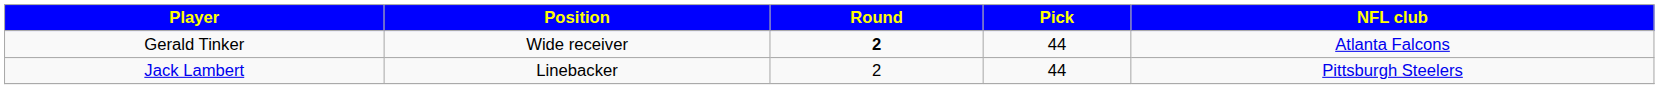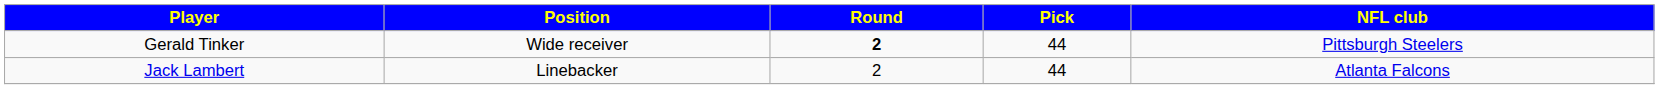Gerald Tinker | NFL club: Atlanta Falcons -> Pittsburgh Steelers
Jack Lambert | NFL club: Pittsburgh Steelers -> Atlanta Falcons
